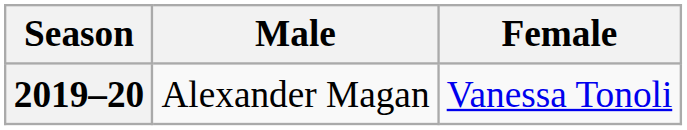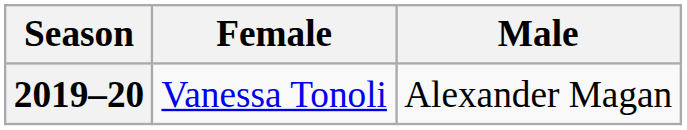columns swapped: Female <-> Male
